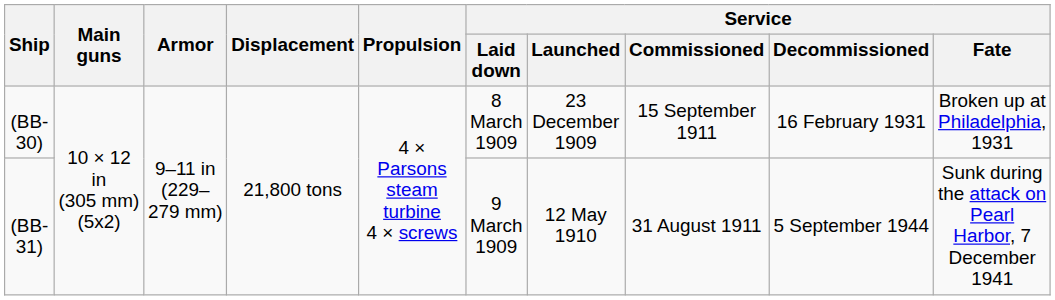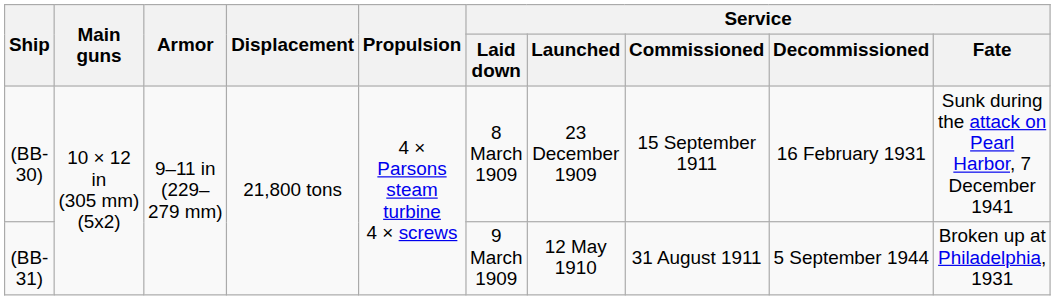(BB-30) | Service / Fate: Broken up at Philadelphia, 1931 -> Sunk during the attack on Pearl Harbor, 7 December 1941
(BB-31) | Service / Fate: Sunk during the attack on Pearl Harbor, 7 December 1941 -> Broken up at Philadelphia, 1931
